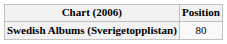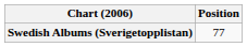Swedish Albums (Sverigetopplistan) | Position: 80 -> 77
